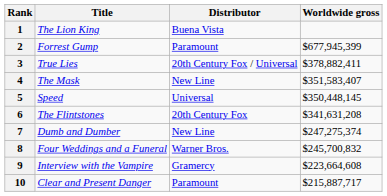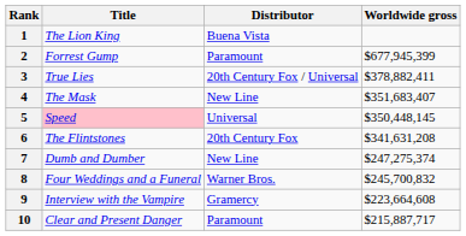4 | Worldwide gross: $351,583,407 -> $351,683,407
5 | Title: no background -> pink background
